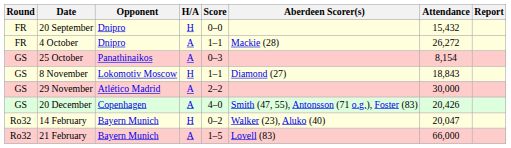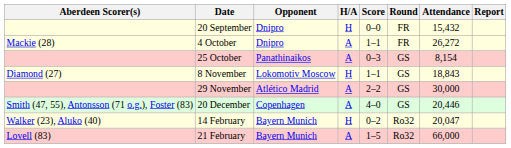columns swapped: Round <-> Aberdeen Scorer(s)
20 December | Attendance: 20,426 -> 20,446
